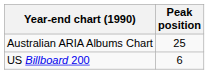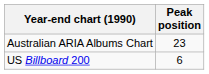Australian ARIA Albums Chart | Peak position: 25 -> 23
